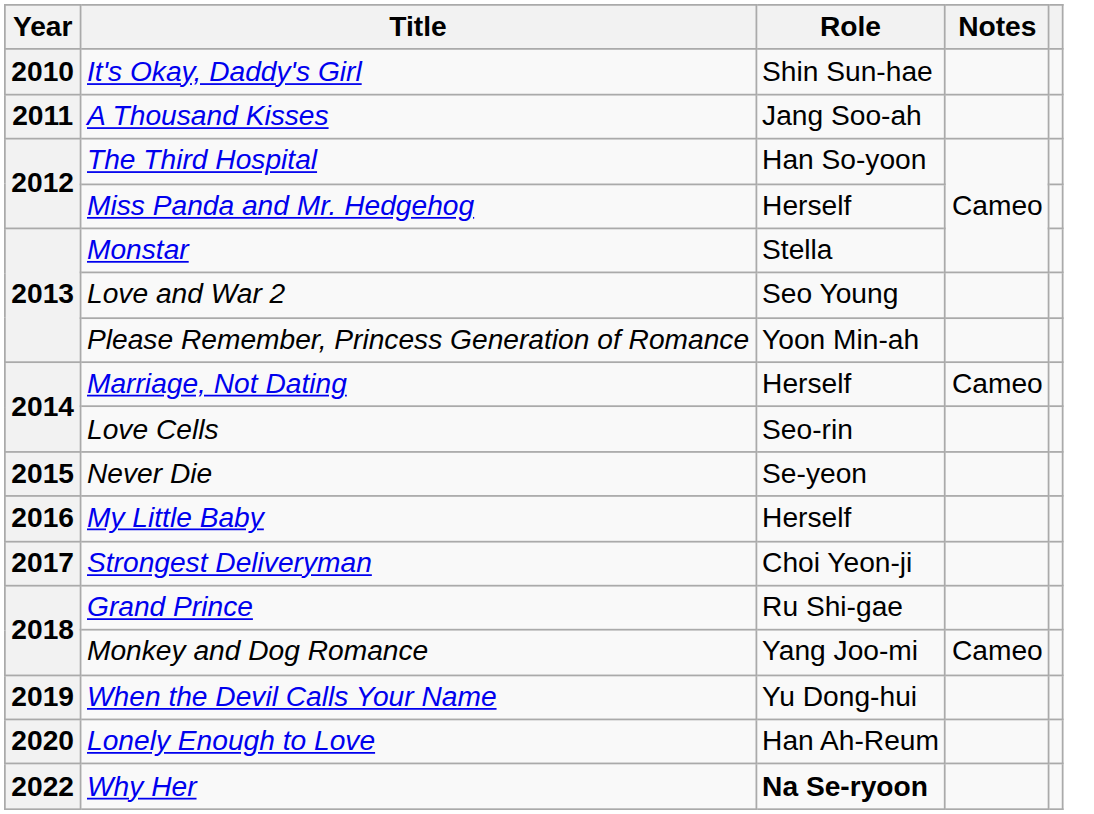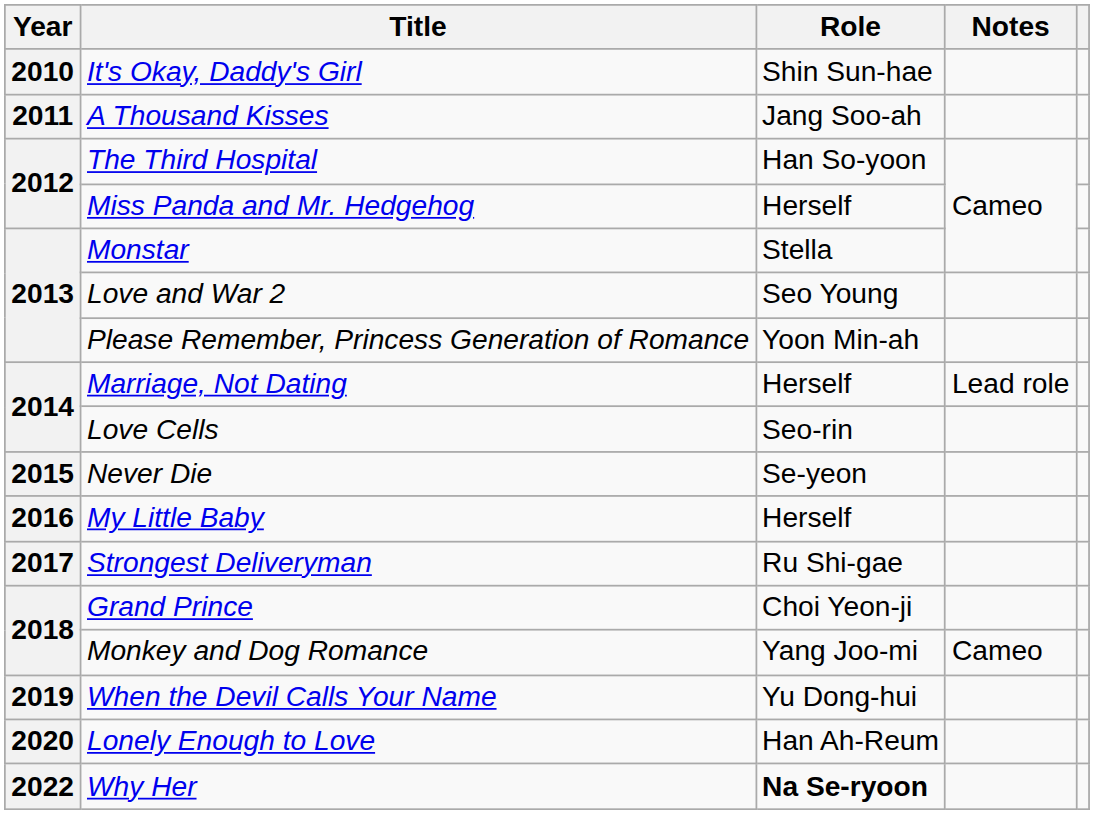Marriage, Not Dating | Notes: Cameo -> Lead role
Strongest Deliveryman | Role: Choi Yeon-ji -> Ru Shi-gae
Grand Prince | Role: Ru Shi-gae -> Choi Yeon-ji
